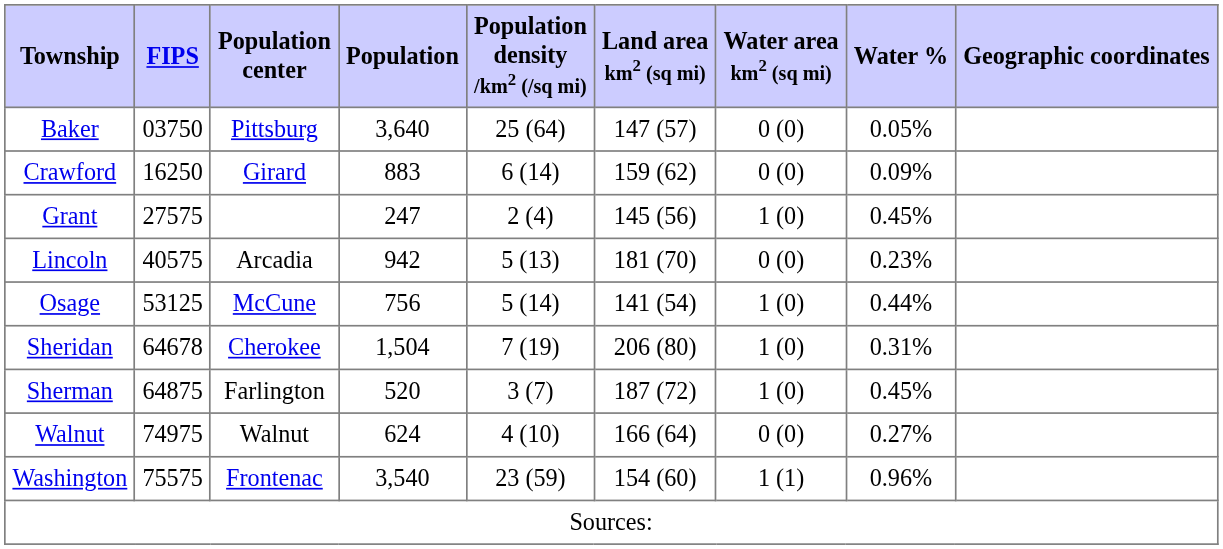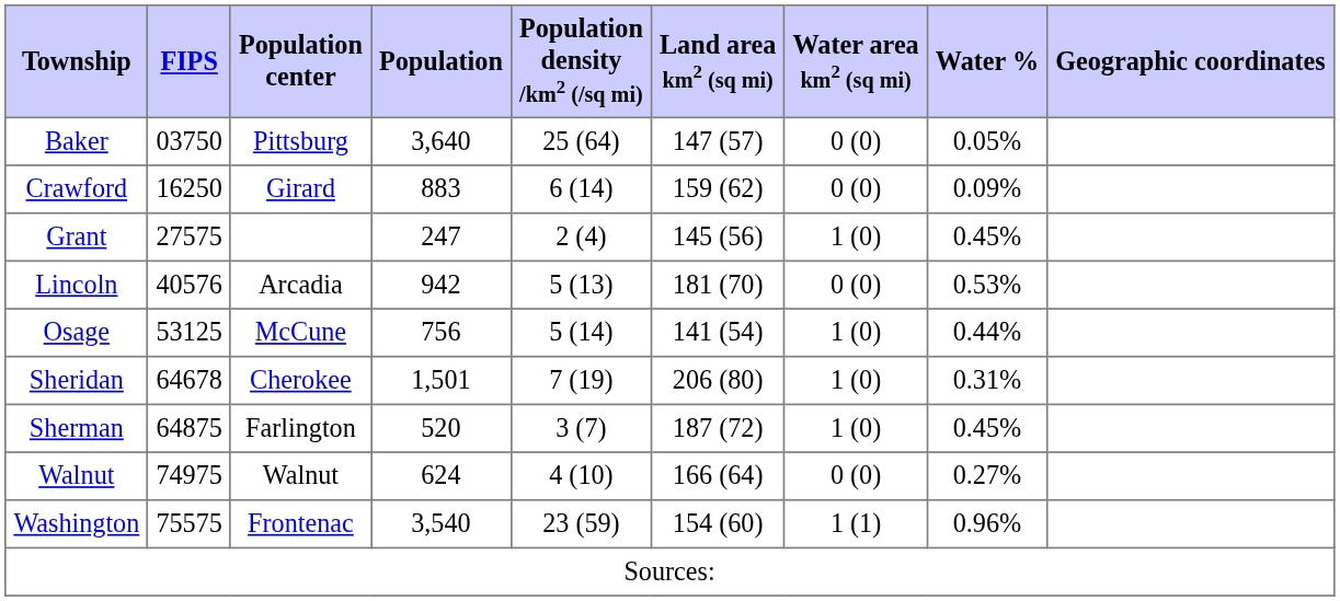Lincoln | FIPS: 40575 -> 40576
Lincoln | Water %: 0.23% -> 0.53%
Sheridan | Population: 1,504 -> 1,501
